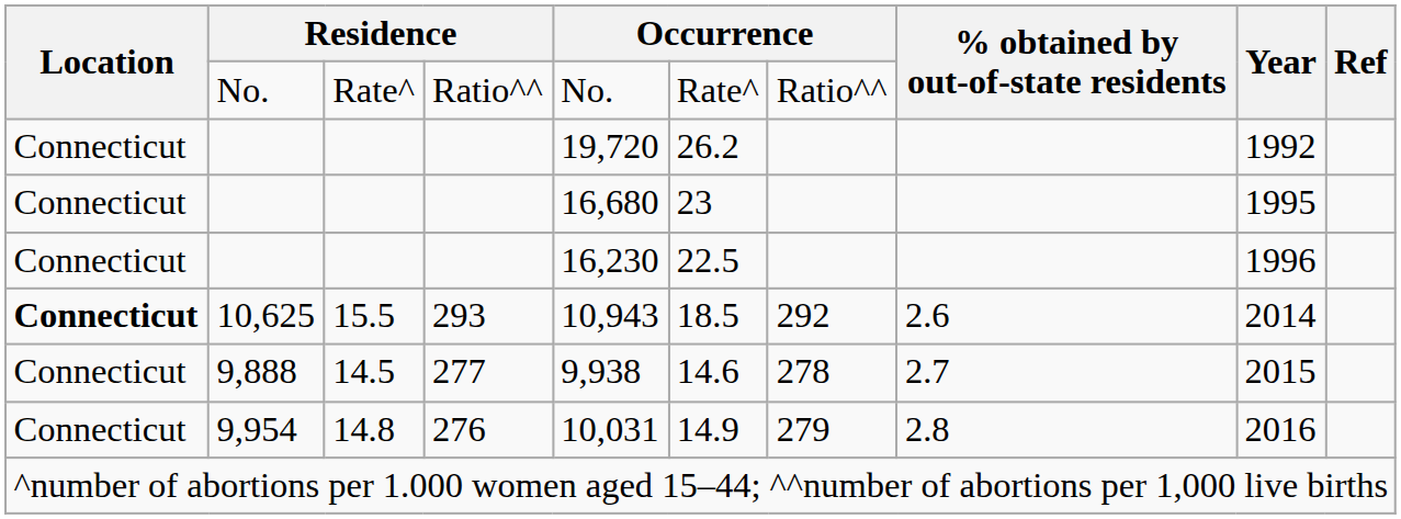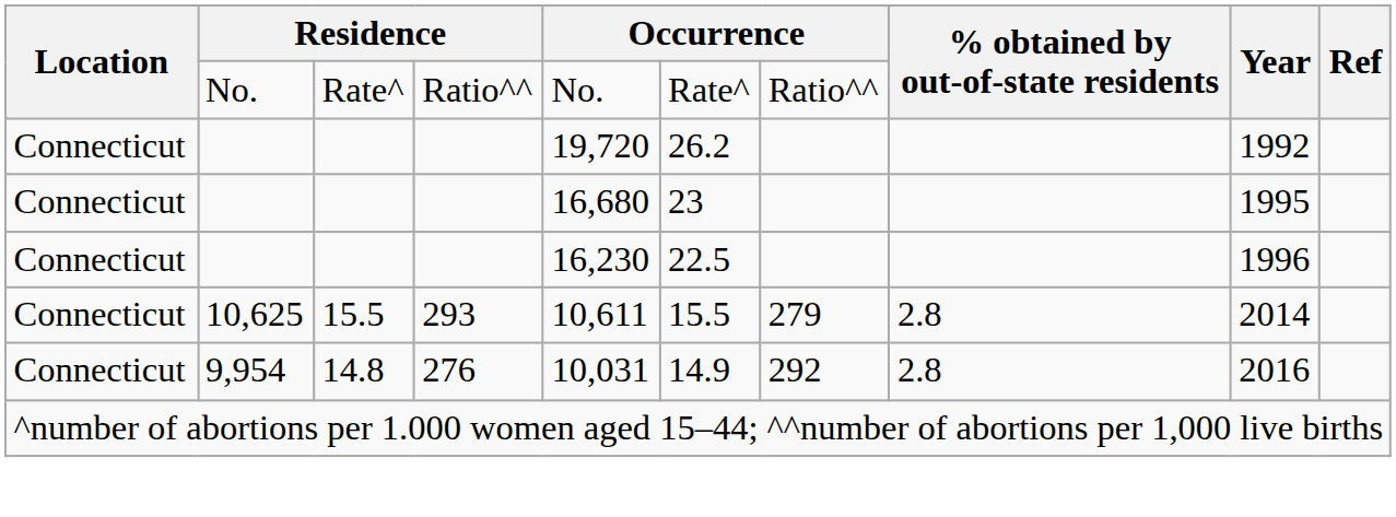10,625 | Location: bold -> normal
10,625 | column 5: 10,943 -> 10,611
10,625 | column 6: 18.5 -> 15.5
10,625 | column 7: 292 -> 279
10,625 | % obtained by out-of-state residents: 2.6 -> 2.8
- row: Connecticut | 9,888 | 14.5 | 277 | 9,938 | 14.6 | 278 | 2.7 | 2015
9,954 | column 7: 279 -> 292
